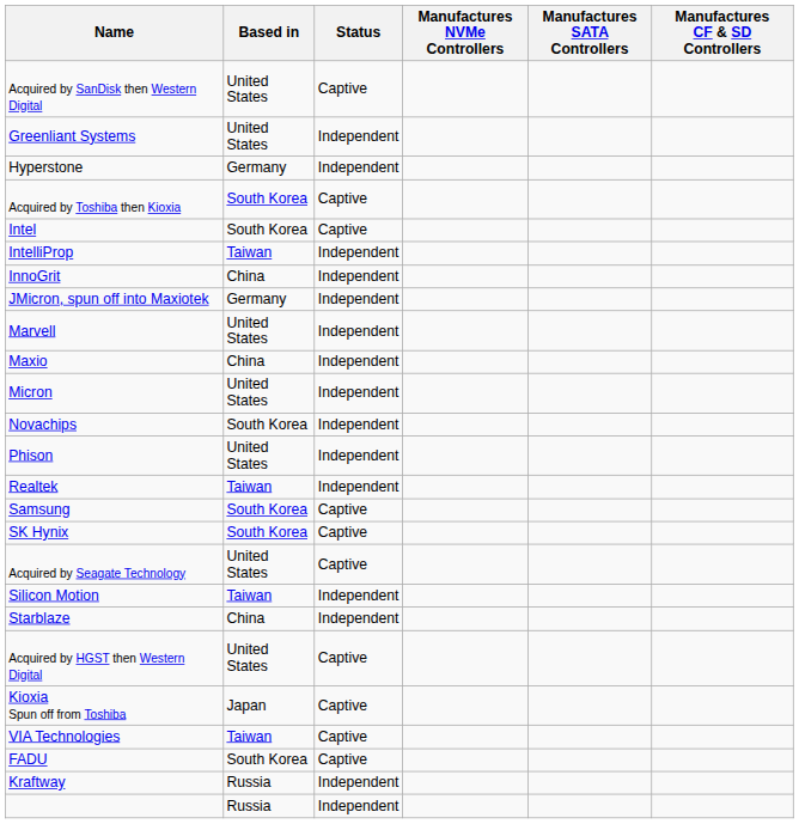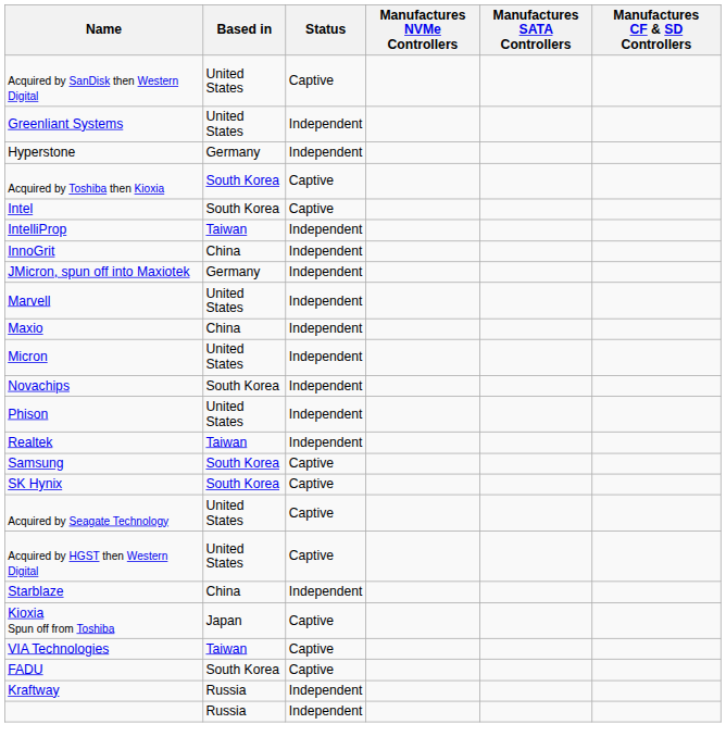- row: Silicon Motion | Taiwan | Independent
rows swapped: Starblaze <-> Acquired by HGST then Western Digital
